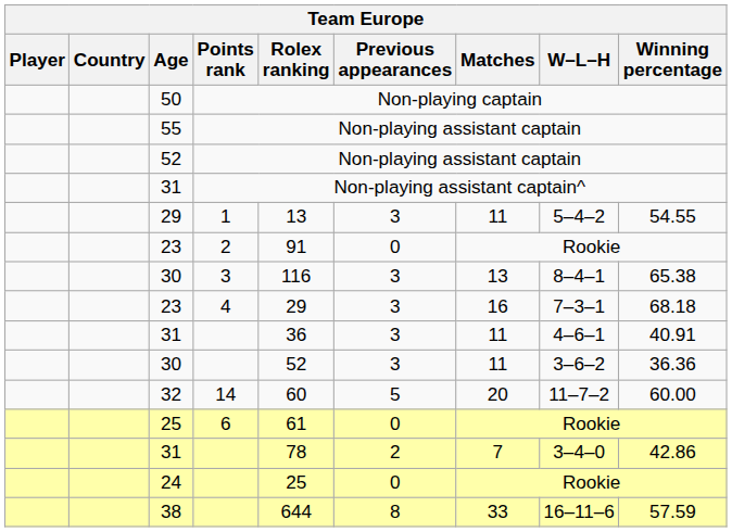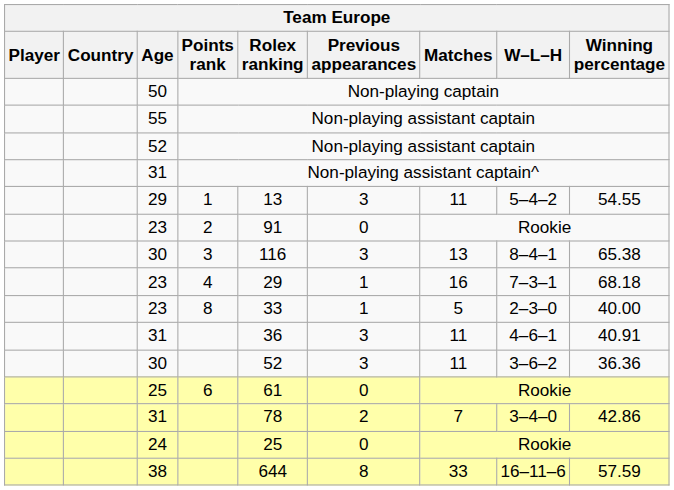23 / 4 | Previous appearances: 3 -> 1
+ row: 23 | 8 | 33 | 1 | 5 | 2–3–0 | 40.00
- row: 32 | 14 | 60 | 5 | 20 | 11–7–2 | 60.00
